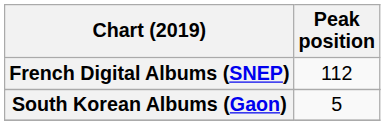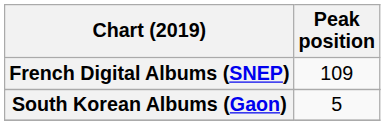French Digital Albums (SNEP) | Peak position: 112 -> 109
